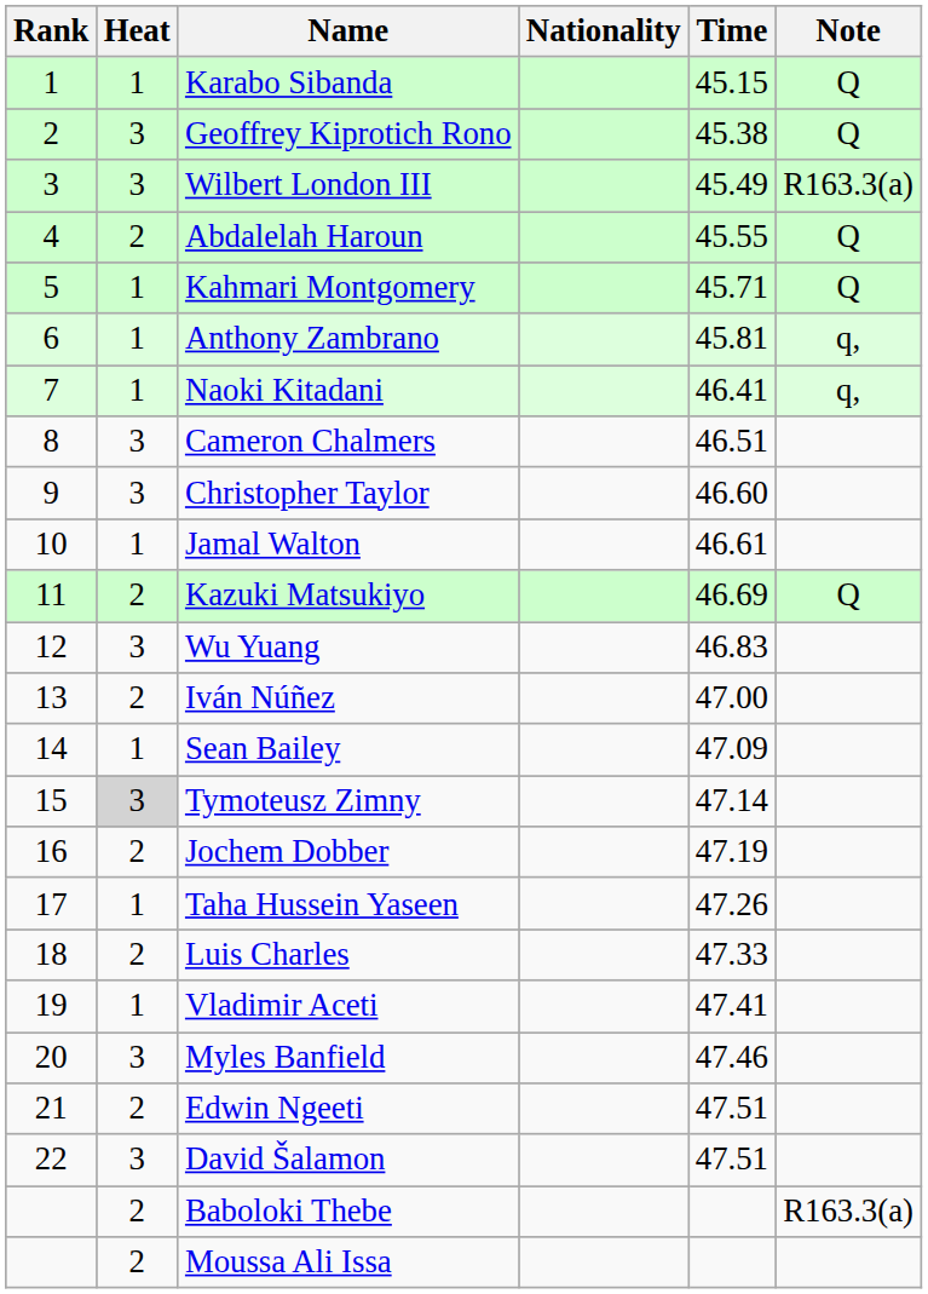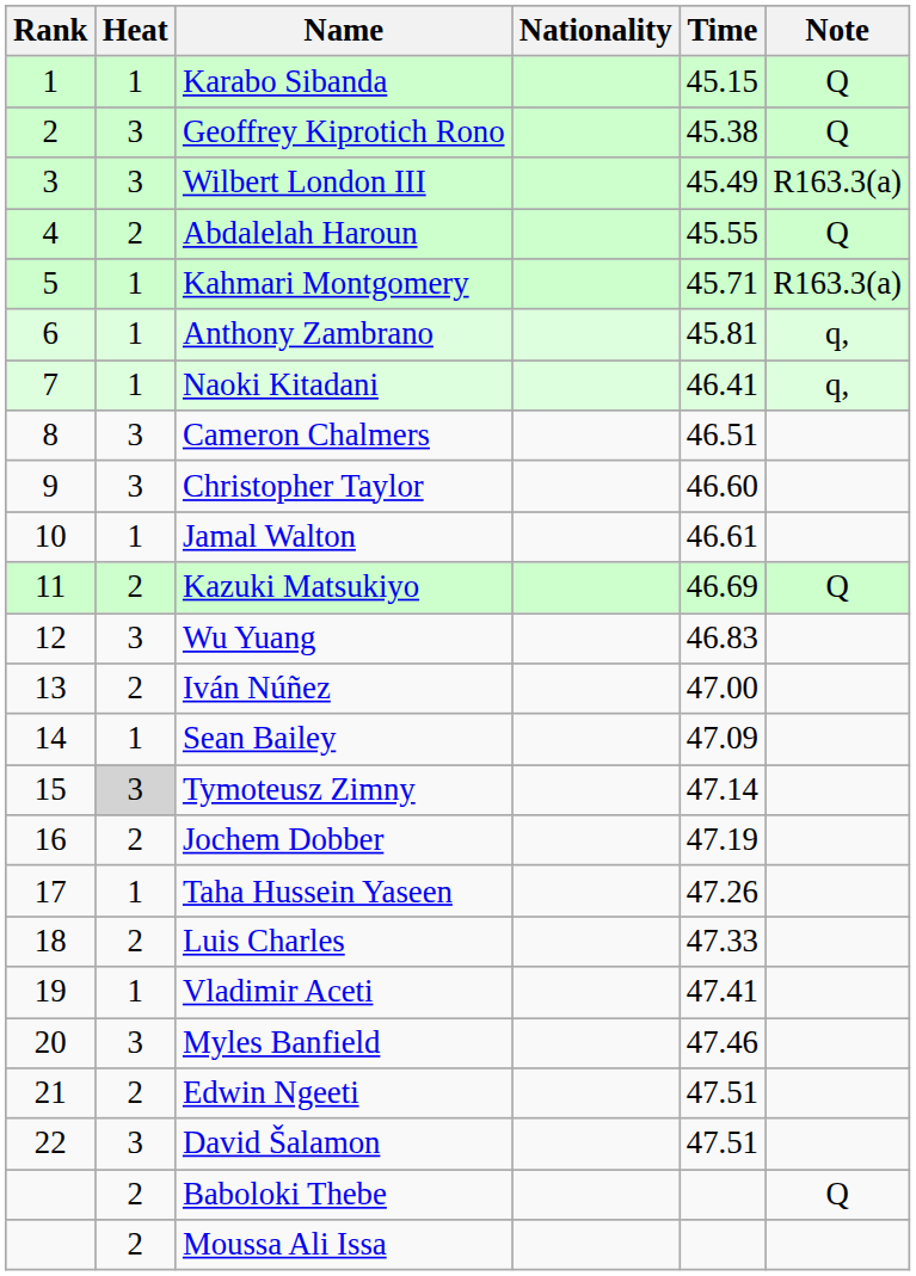Kahmari Montgomery | Note: Q -> R163.3(a)
Baboloki Thebe | Note: R163.3(a) -> Q
